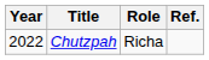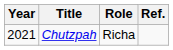Chutzpah | Year: 2022 -> 2021
